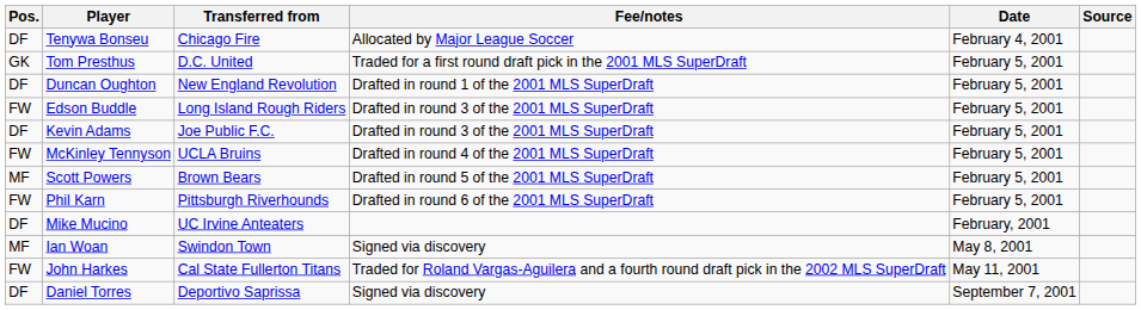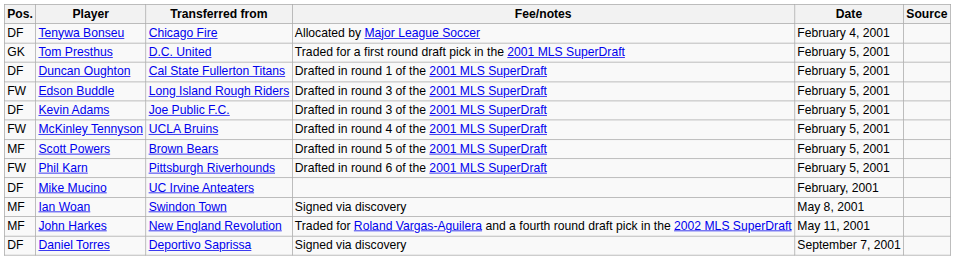Duncan Oughton | Transferred from: New England Revolution -> Cal State Fullerton Titans
John Harkes | Pos.: FW -> MF
John Harkes | Transferred from: Cal State Fullerton Titans -> New England Revolution
